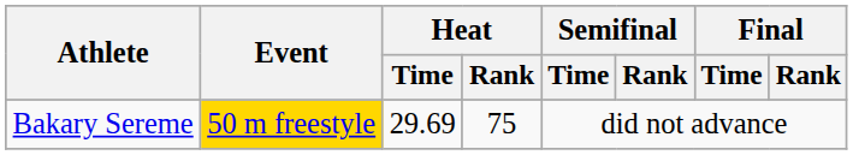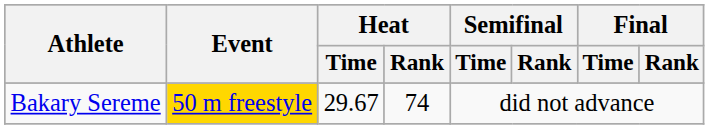Bakary Sereme | Heat / Time: 29.69 -> 29.67
Bakary Sereme | Heat / Rank: 75 -> 74
